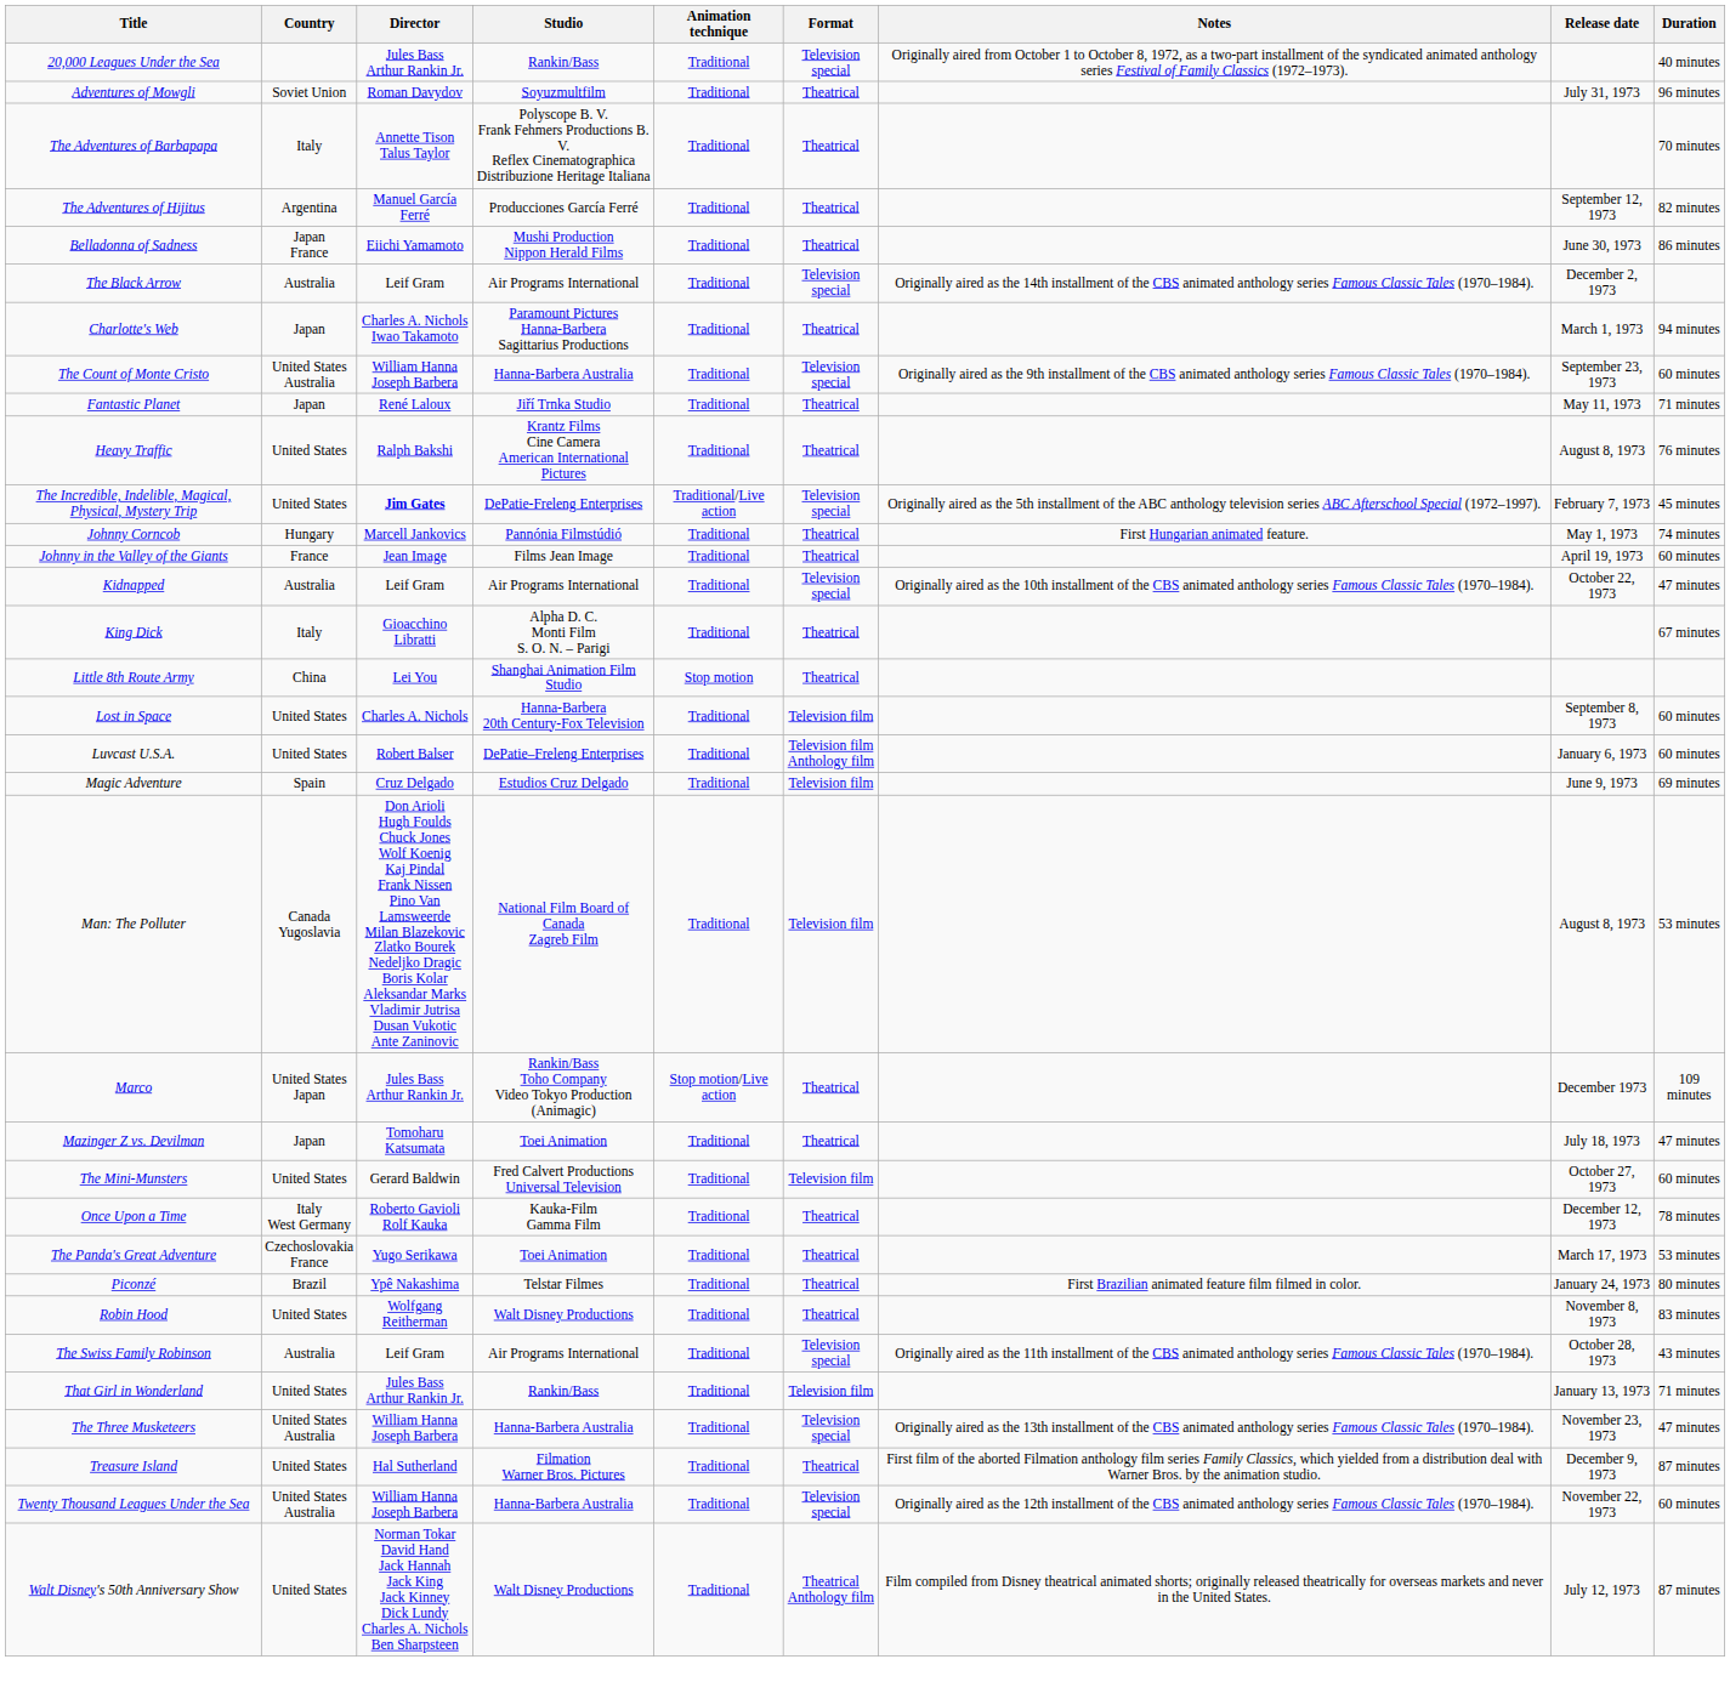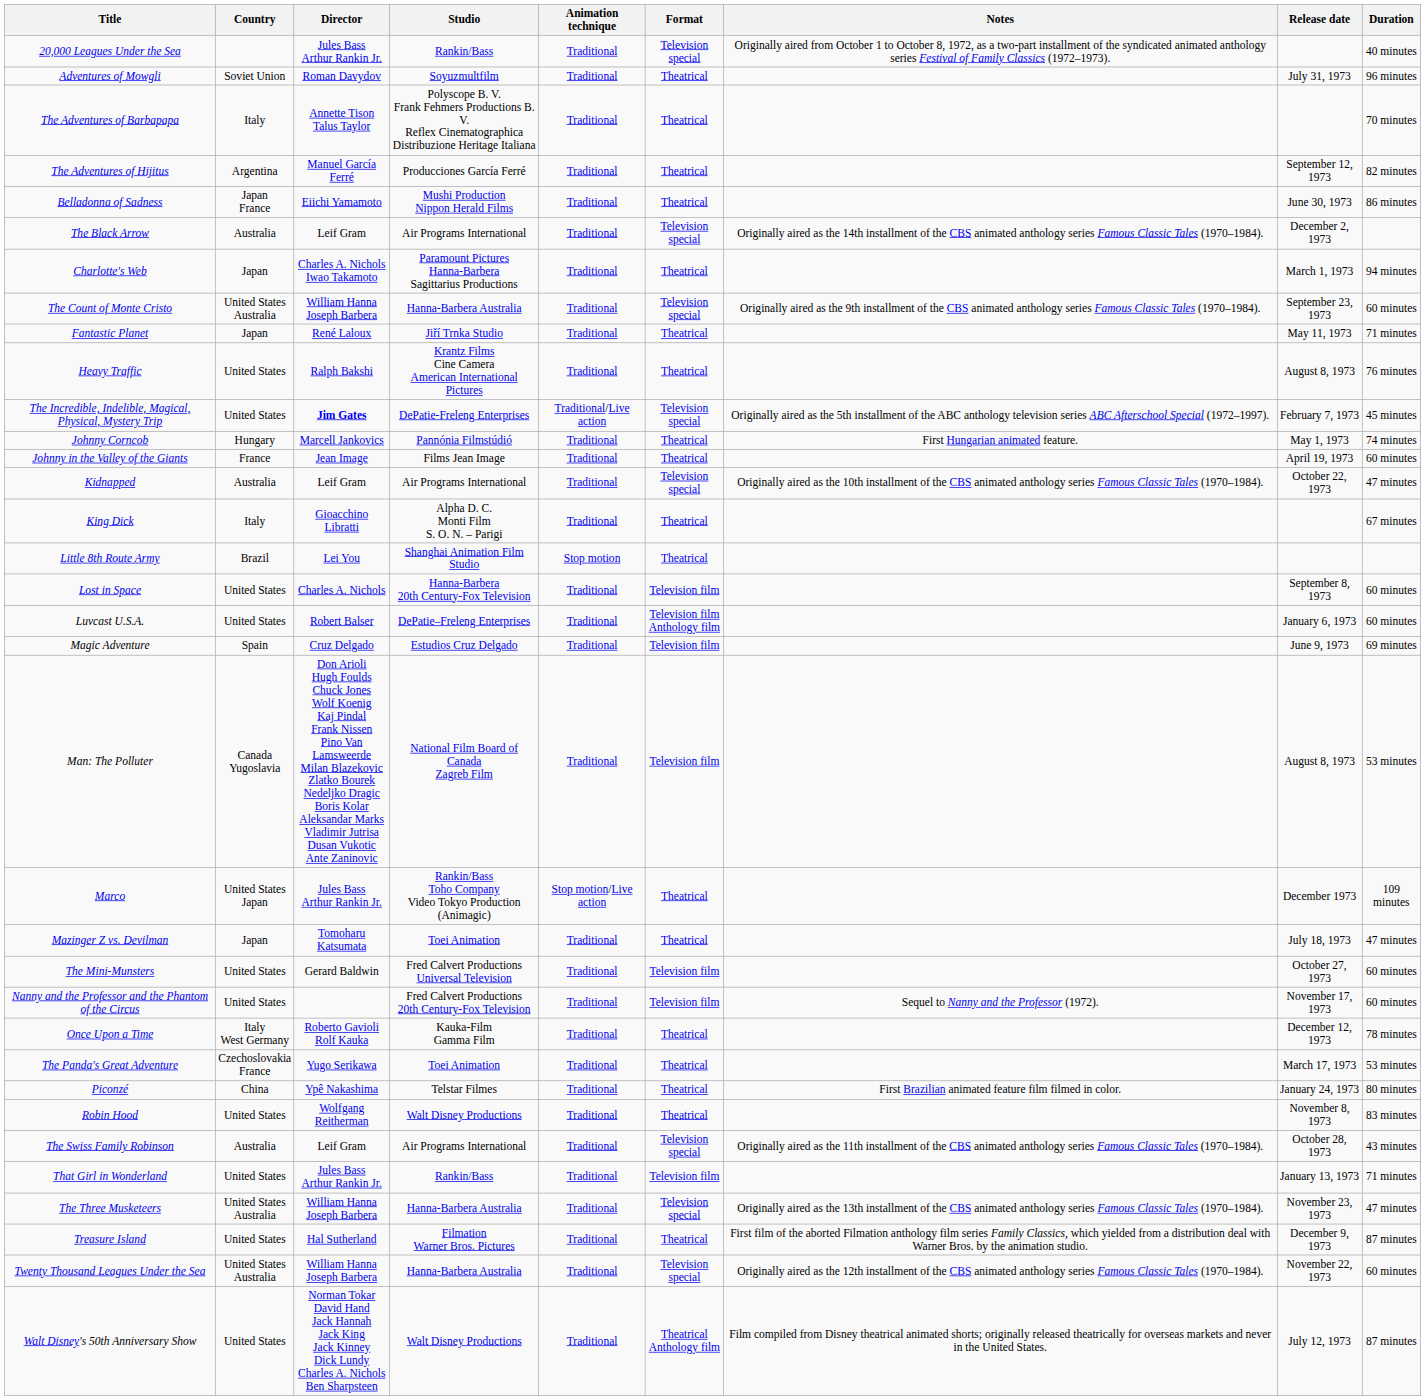Little 8th Route Army | Country: China -> Brazil
+ row: Nanny and the Professor and the Phantom of the Circus | United States | Fred Calvert Productions 20th Century-Fox Television | Traditional | Television film | Sequel to Nanny and the Professor (1972). | November 17, 1973 | 60 minutes
Piconzé | Country: Brazil -> China
